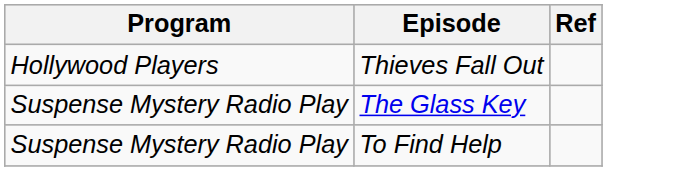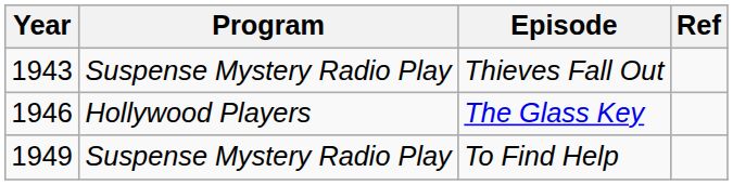+ column: Year | 1943 | 1946 | 1949
Thieves Fall Out | Program: Hollywood Players -> Suspense Mystery Radio Play
The Glass Key | Program: Suspense Mystery Radio Play -> Hollywood Players
